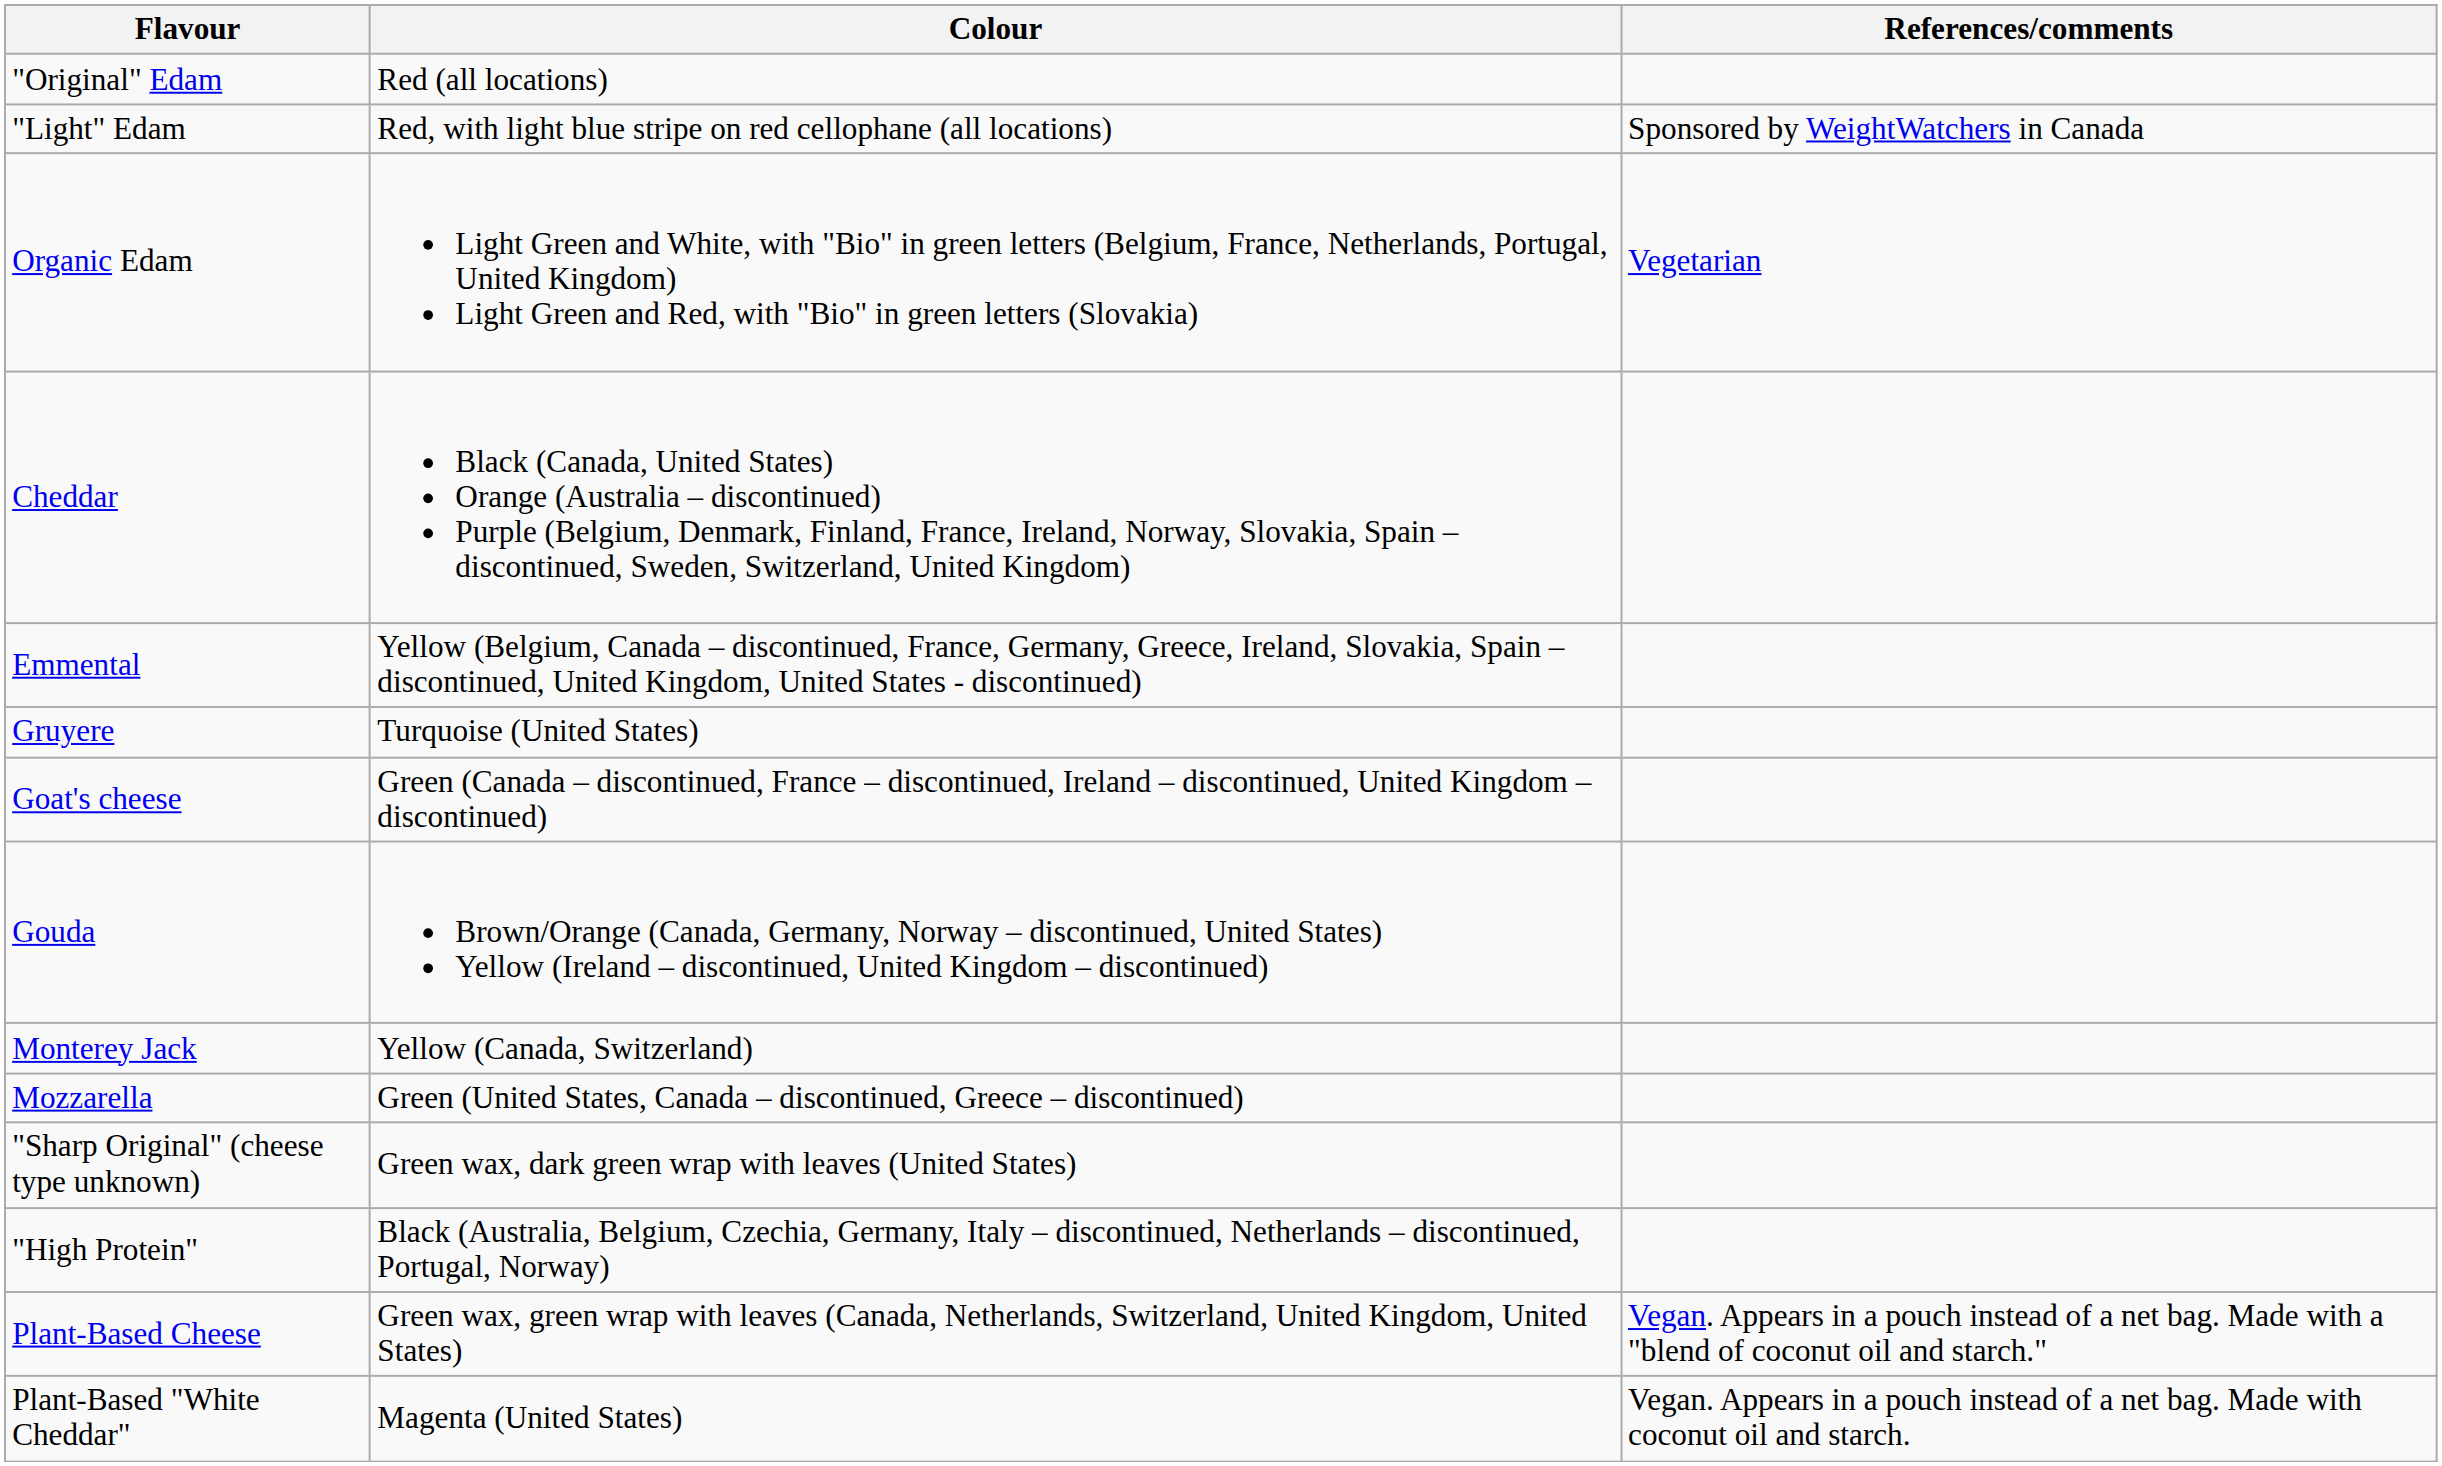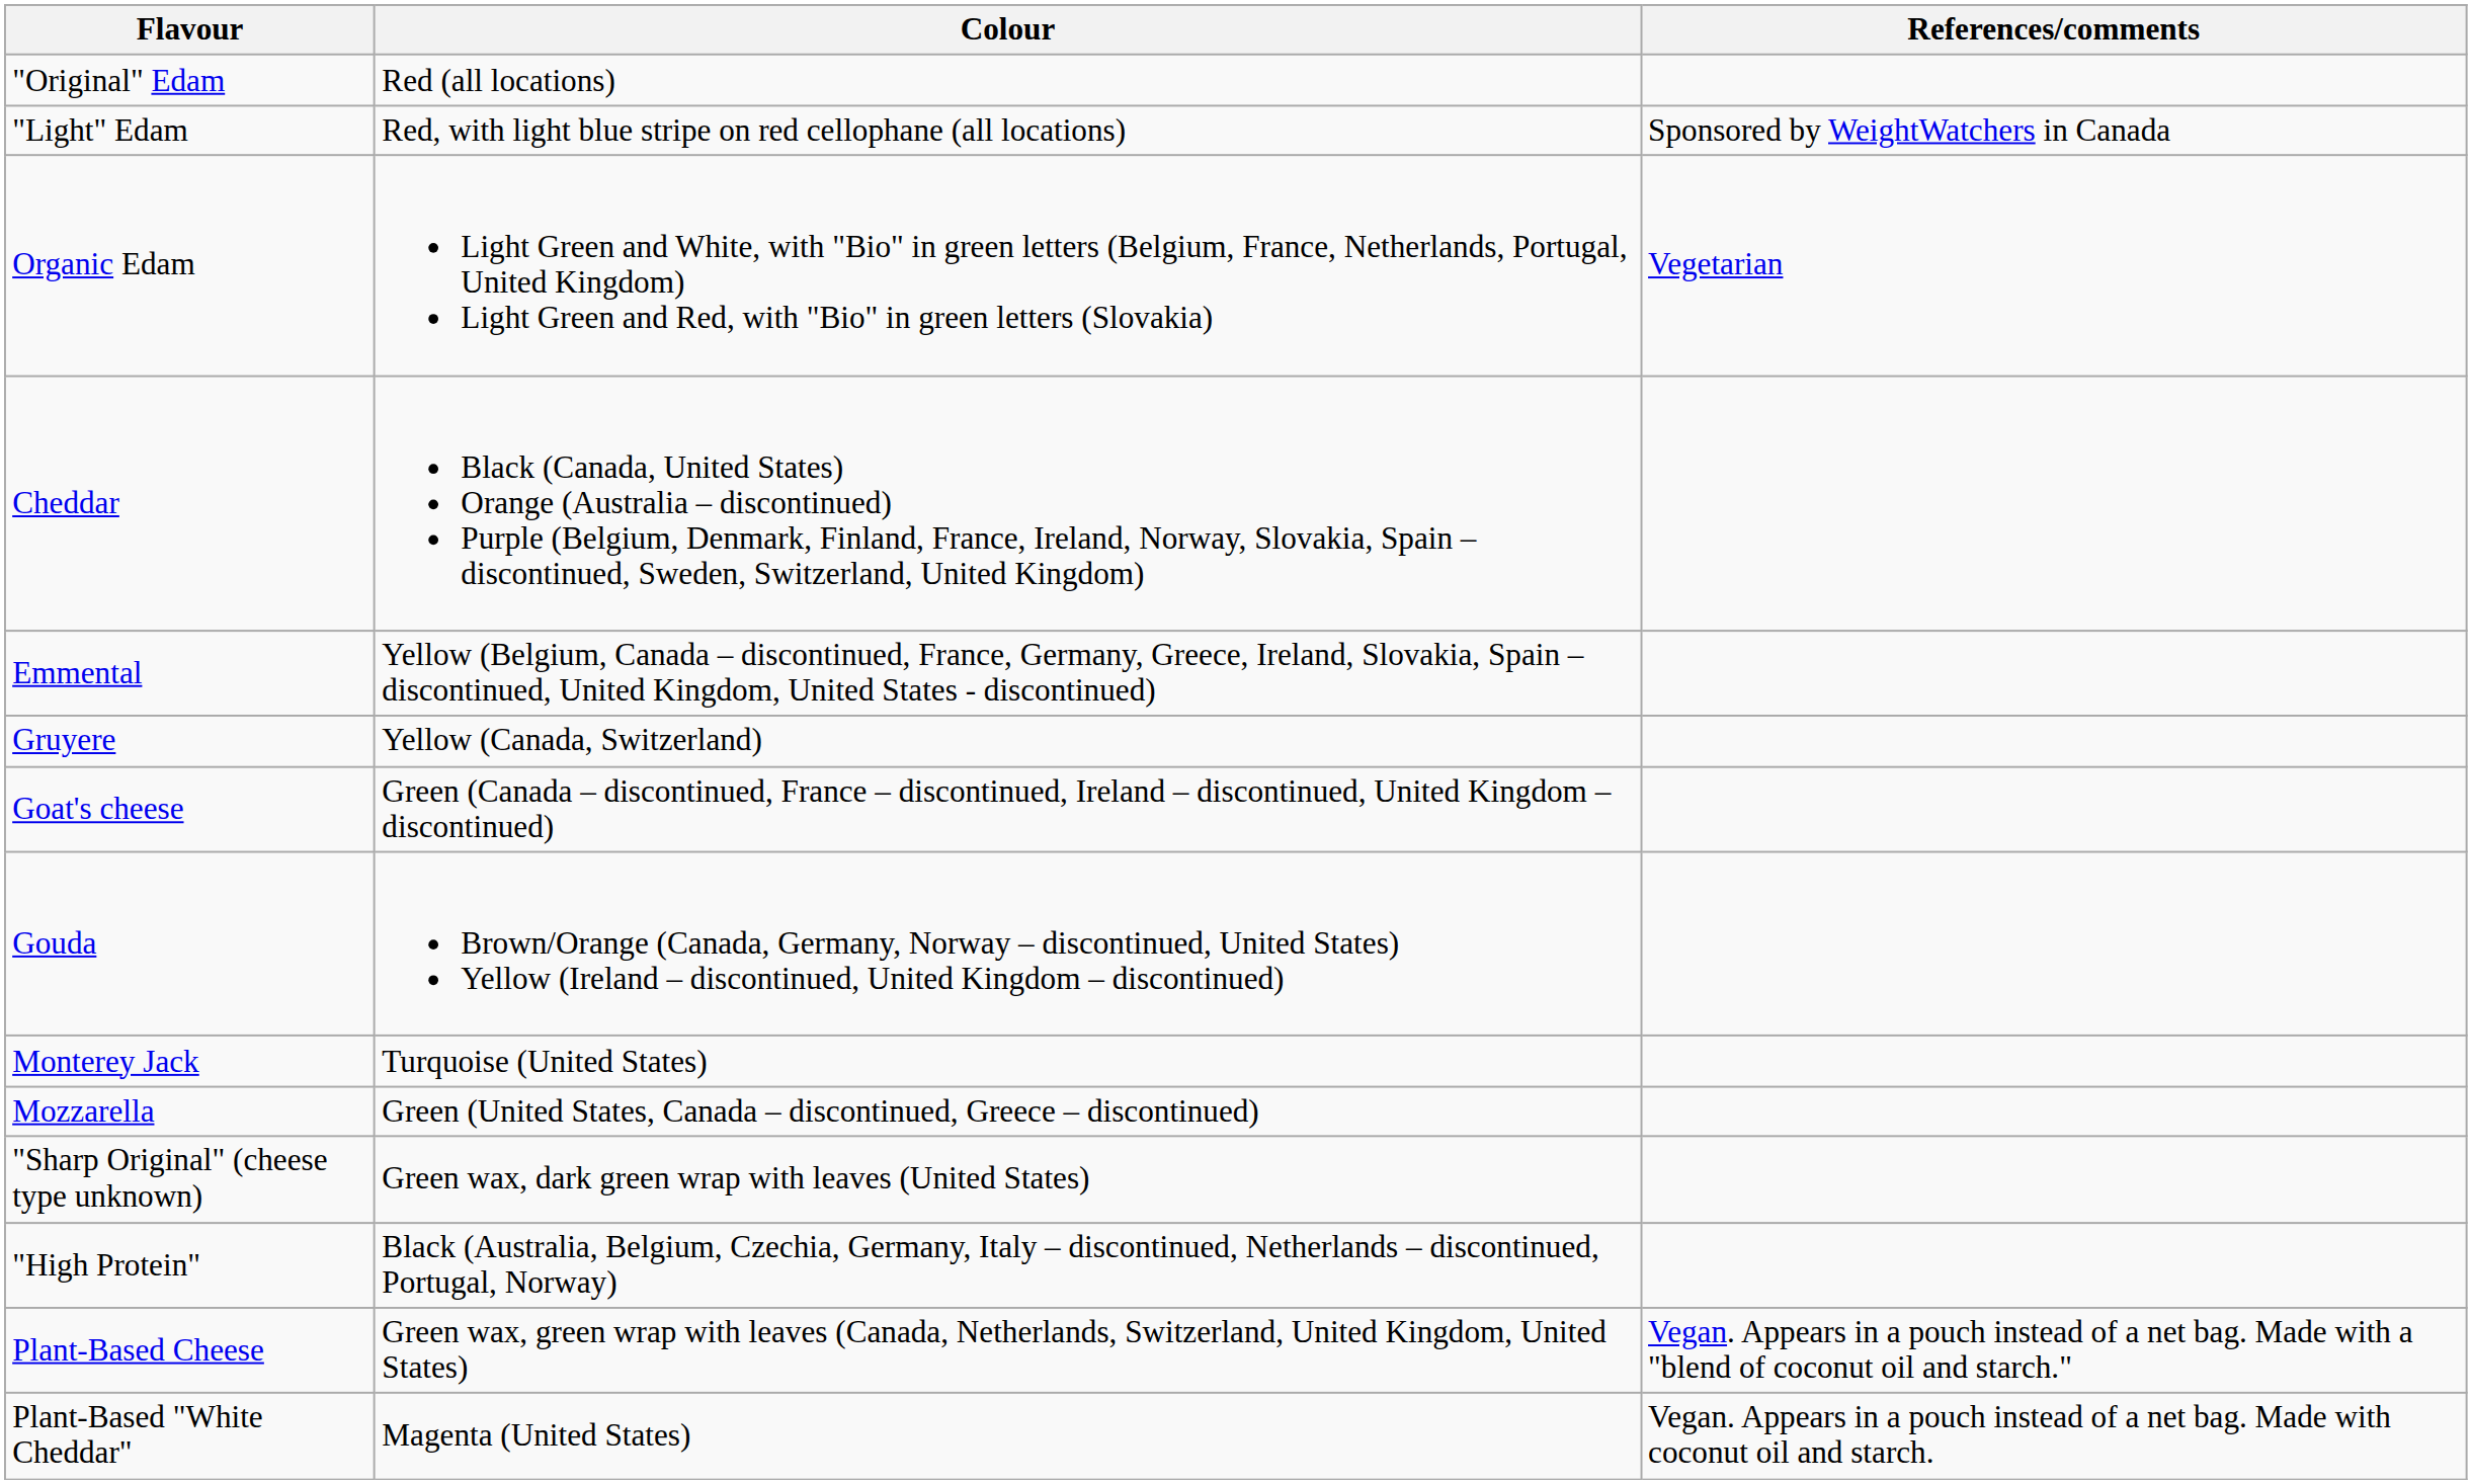Gruyere | Colour: Turquoise (United States) -> Yellow (Canada, Switzerland)
Monterey Jack | Colour: Yellow (Canada, Switzerland) -> Turquoise (United States)
